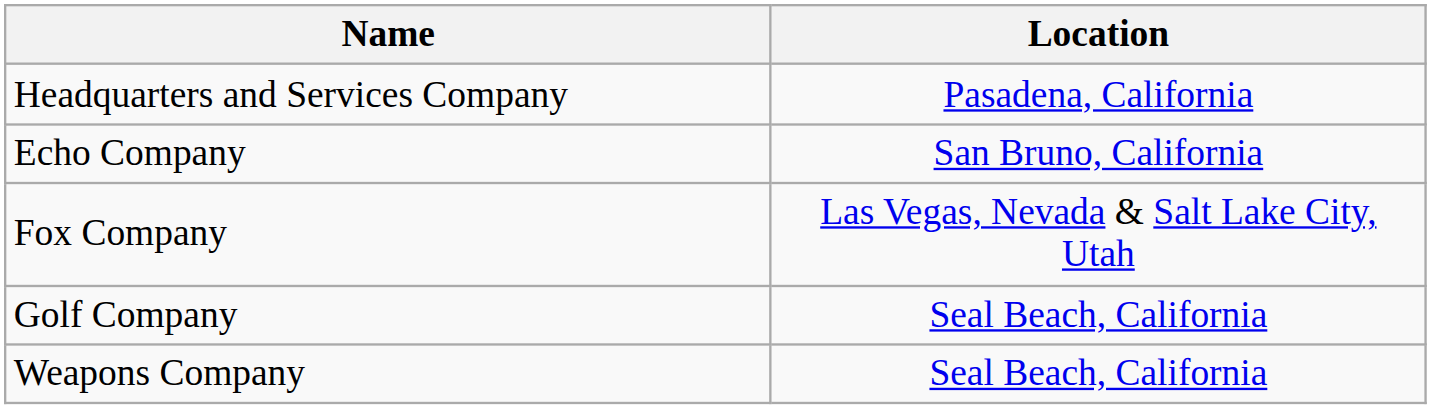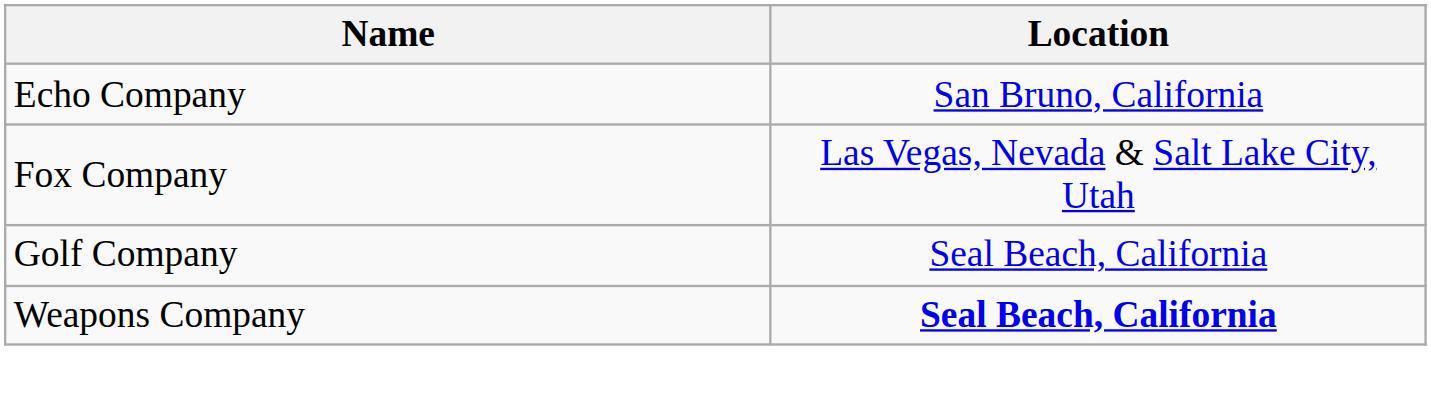- row: Headquarters and Services Company | Pasadena, California
Weapons Company | Location: normal -> bold
